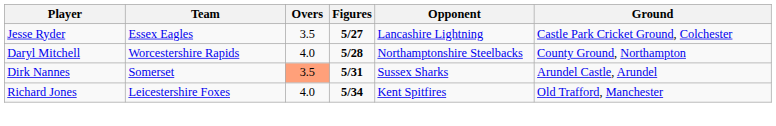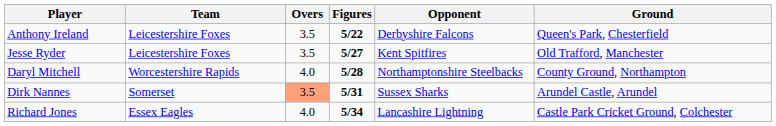+ row: Anthony Ireland | Leicestershire Foxes | 3.5 | 5/22 | Derbyshire Falcons | Queen's Park, Chesterfield
Jesse Ryder | Team: Essex Eagles -> Leicestershire Foxes
Jesse Ryder | Opponent: Lancashire Lightning -> Kent Spitfires
Jesse Ryder | Ground: Castle Park Cricket Ground, Colchester -> Old Trafford, Manchester
Richard Jones | Team: Leicestershire Foxes -> Essex Eagles
Richard Jones | Opponent: Kent Spitfires -> Lancashire Lightning
Richard Jones | Ground: Old Trafford, Manchester -> Castle Park Cricket Ground, Colchester
